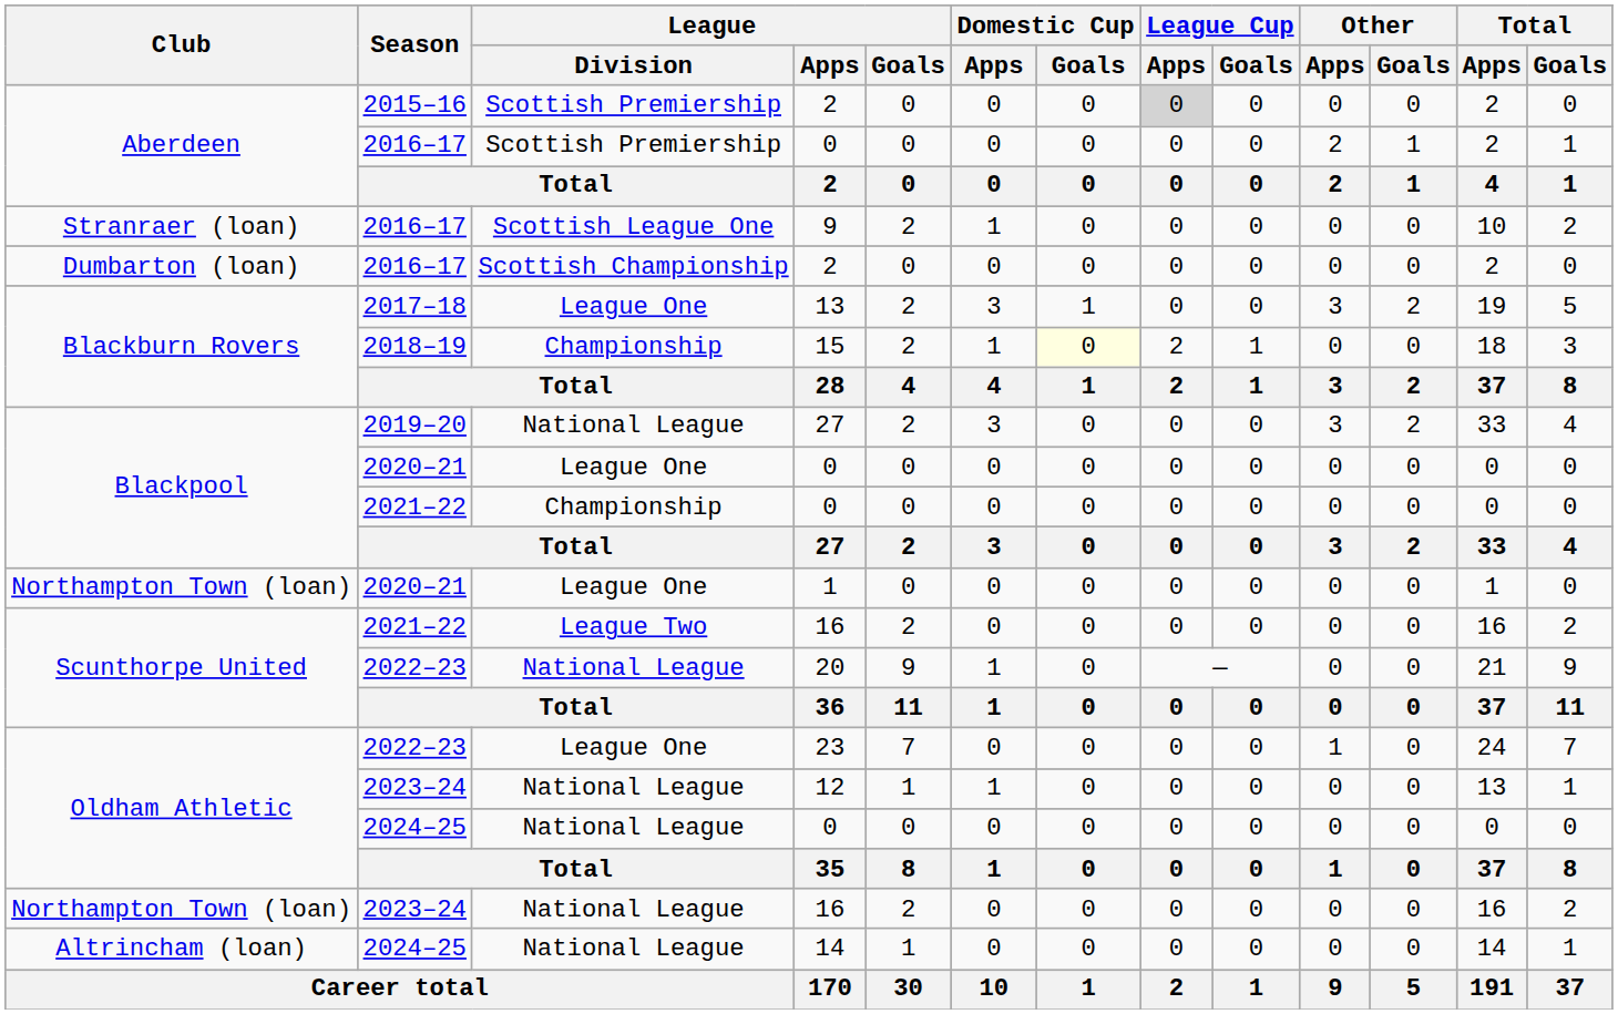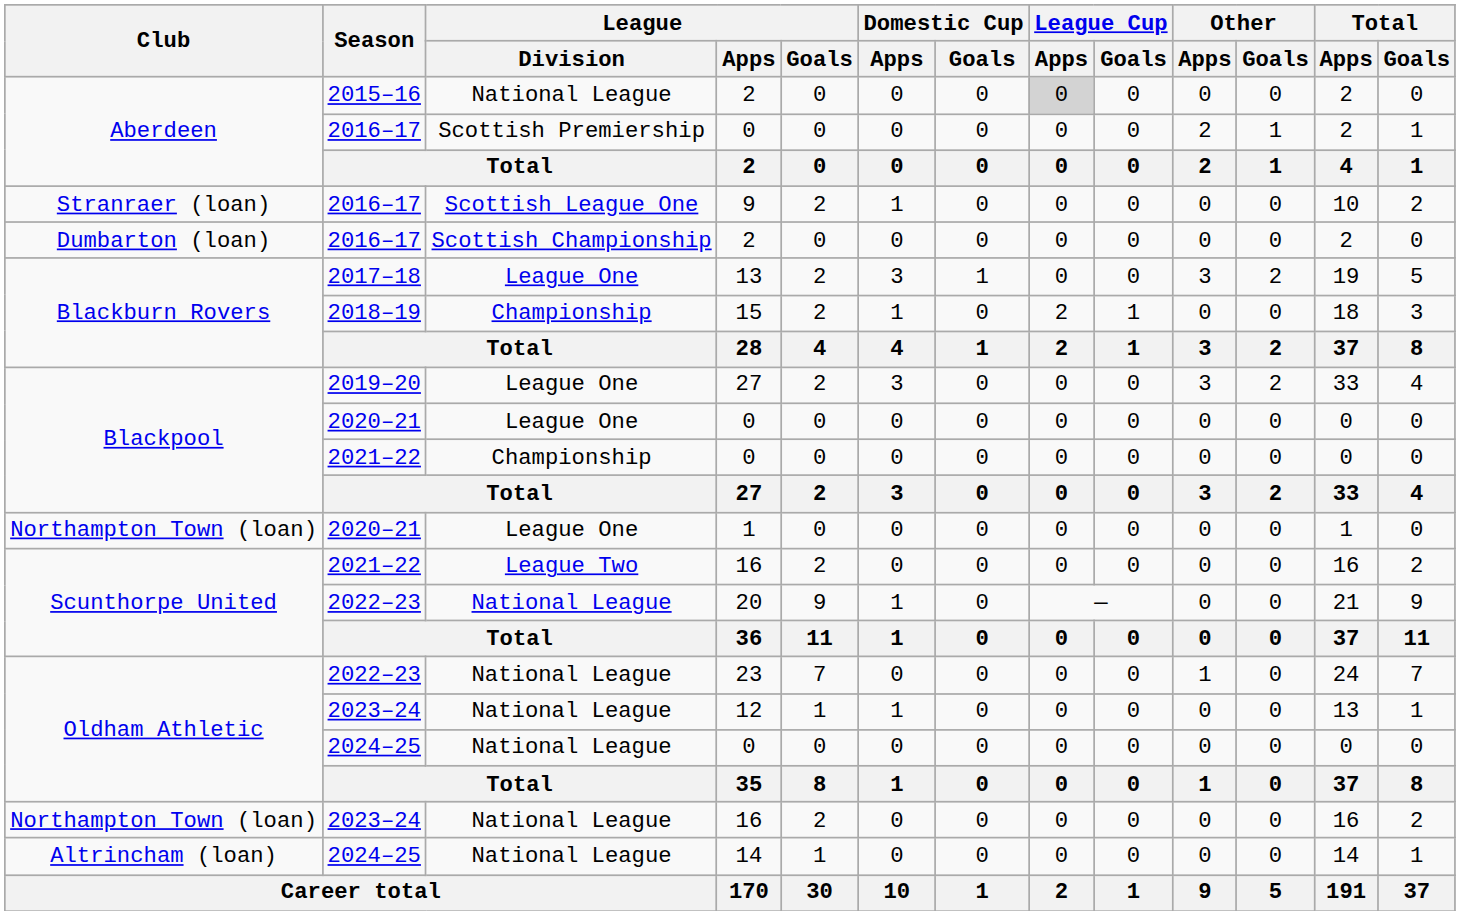2015–16 / 2 | League / Division: Scottish Premiership -> National League
15 | Domestic Cup / Goals: lightyellow background -> no background
2019–20 / 27 | League / Division: National League -> League One
23 | League / Division: League One -> National League
